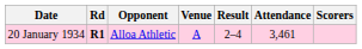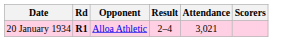- column: Venue | A
20 January 1934 | Attendance: 3,461 -> 3,021
